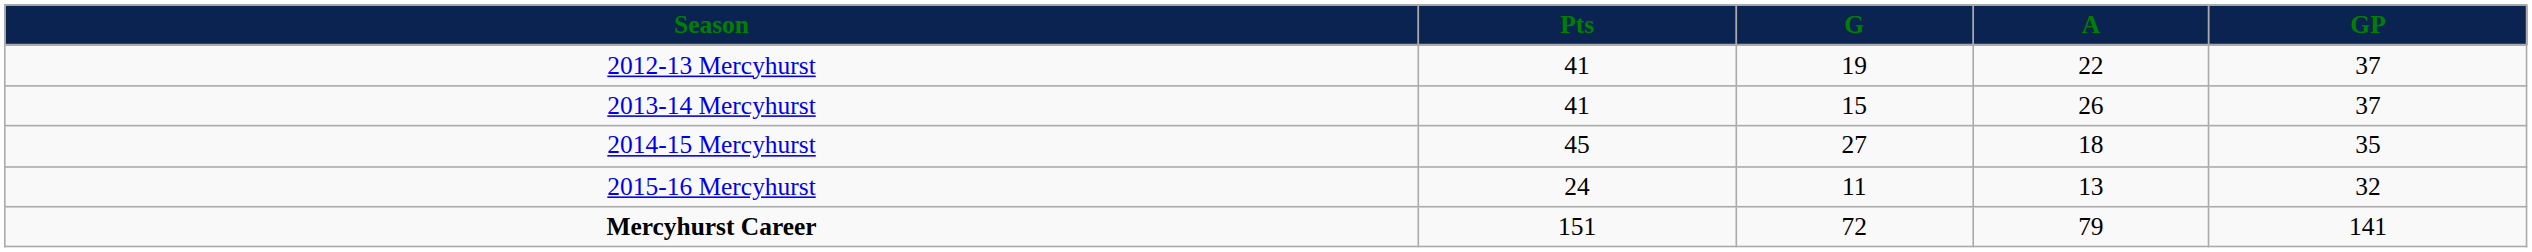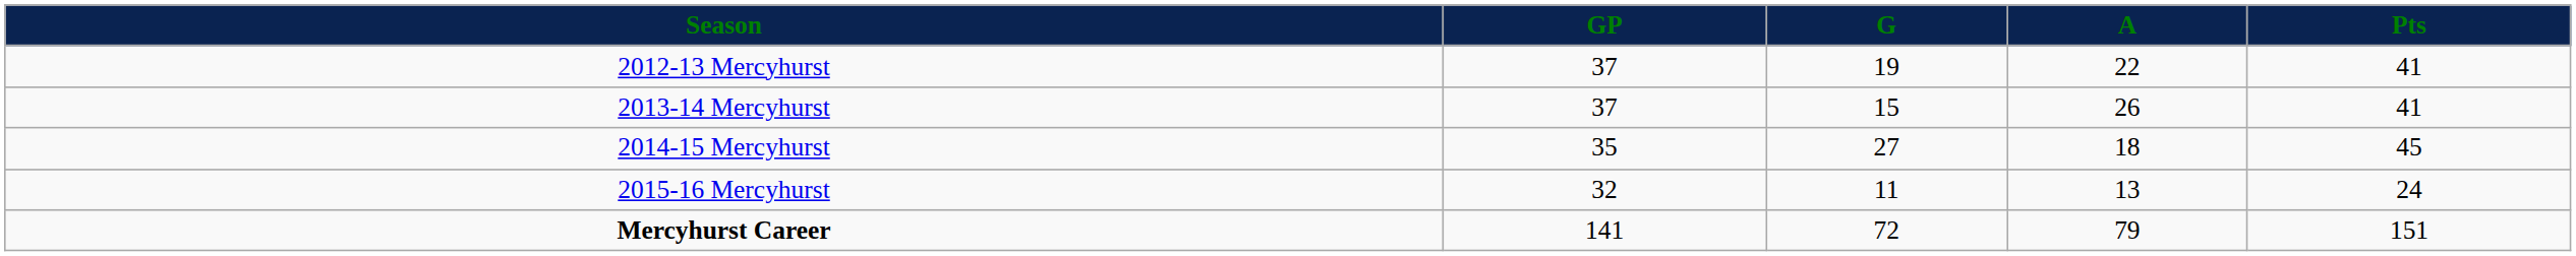columns swapped: GP <-> Pts
